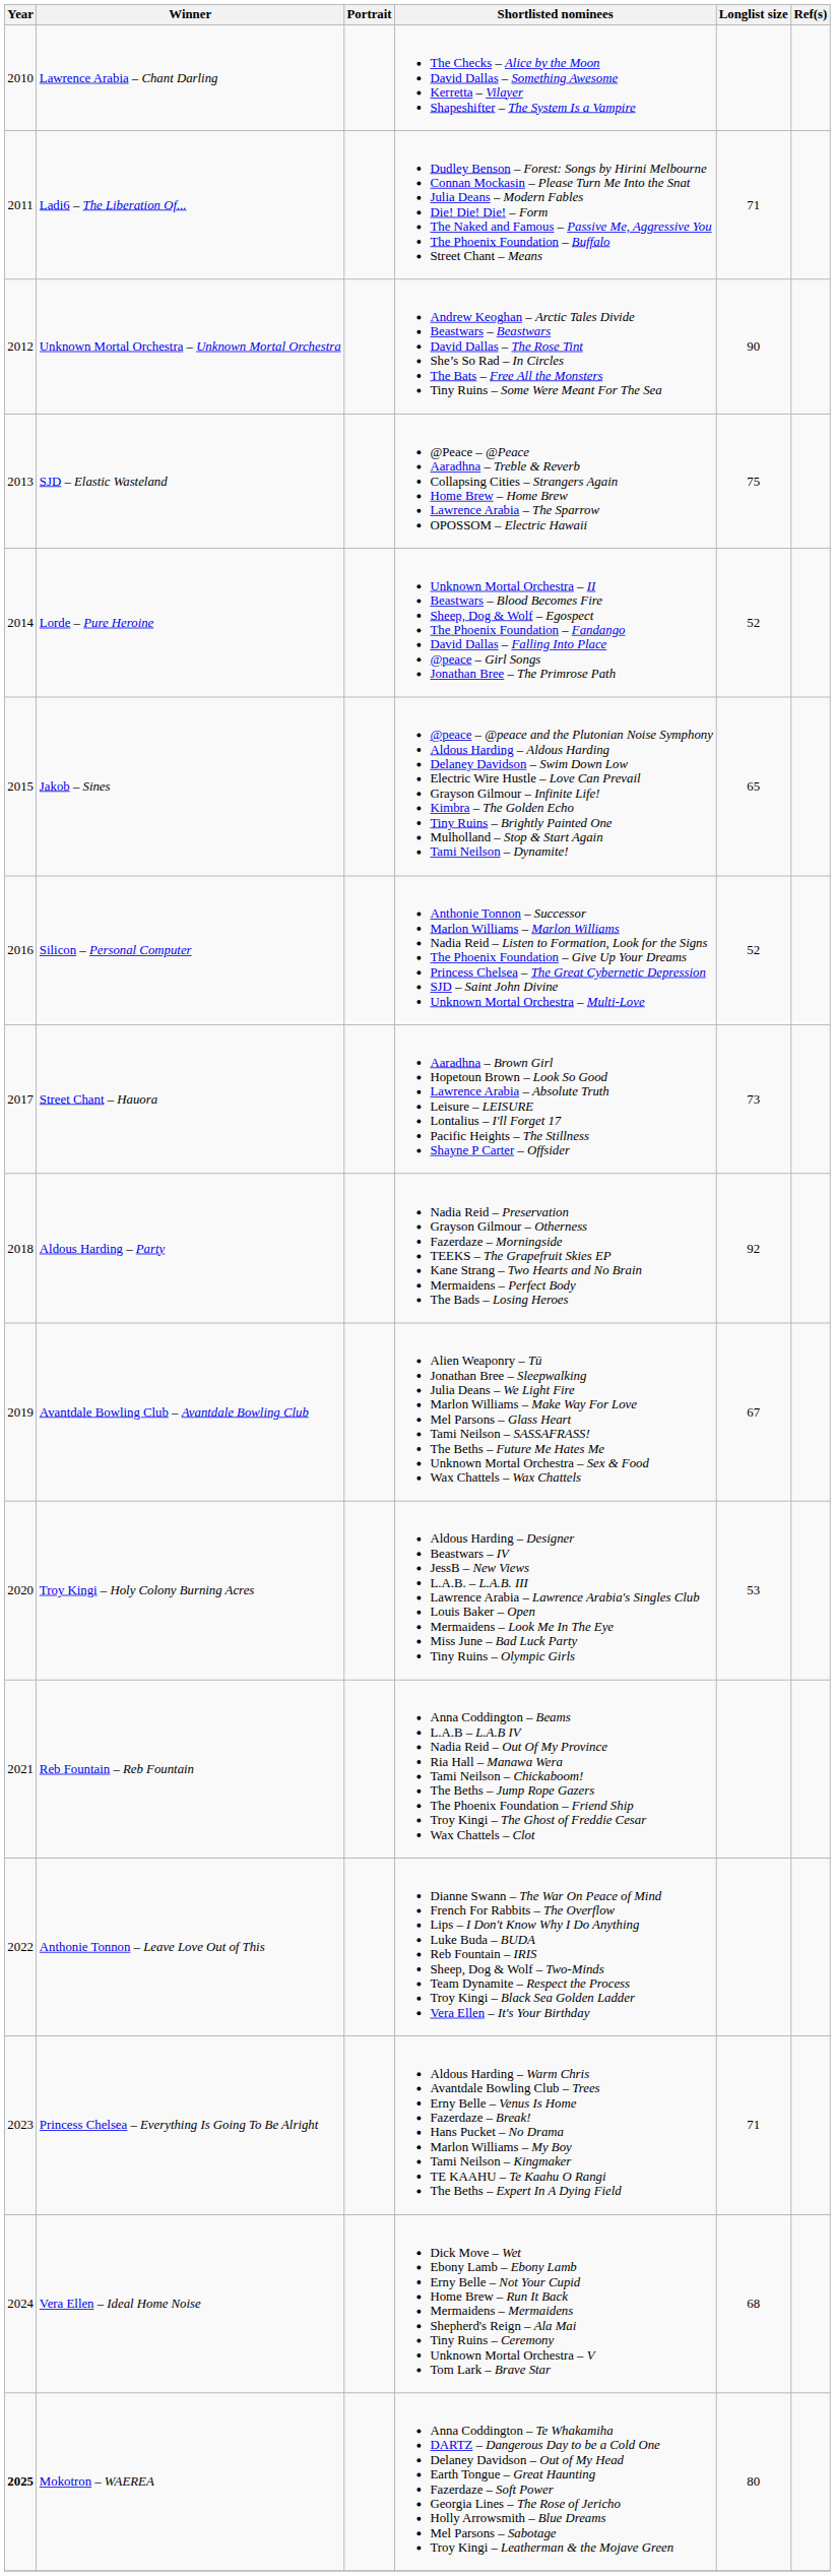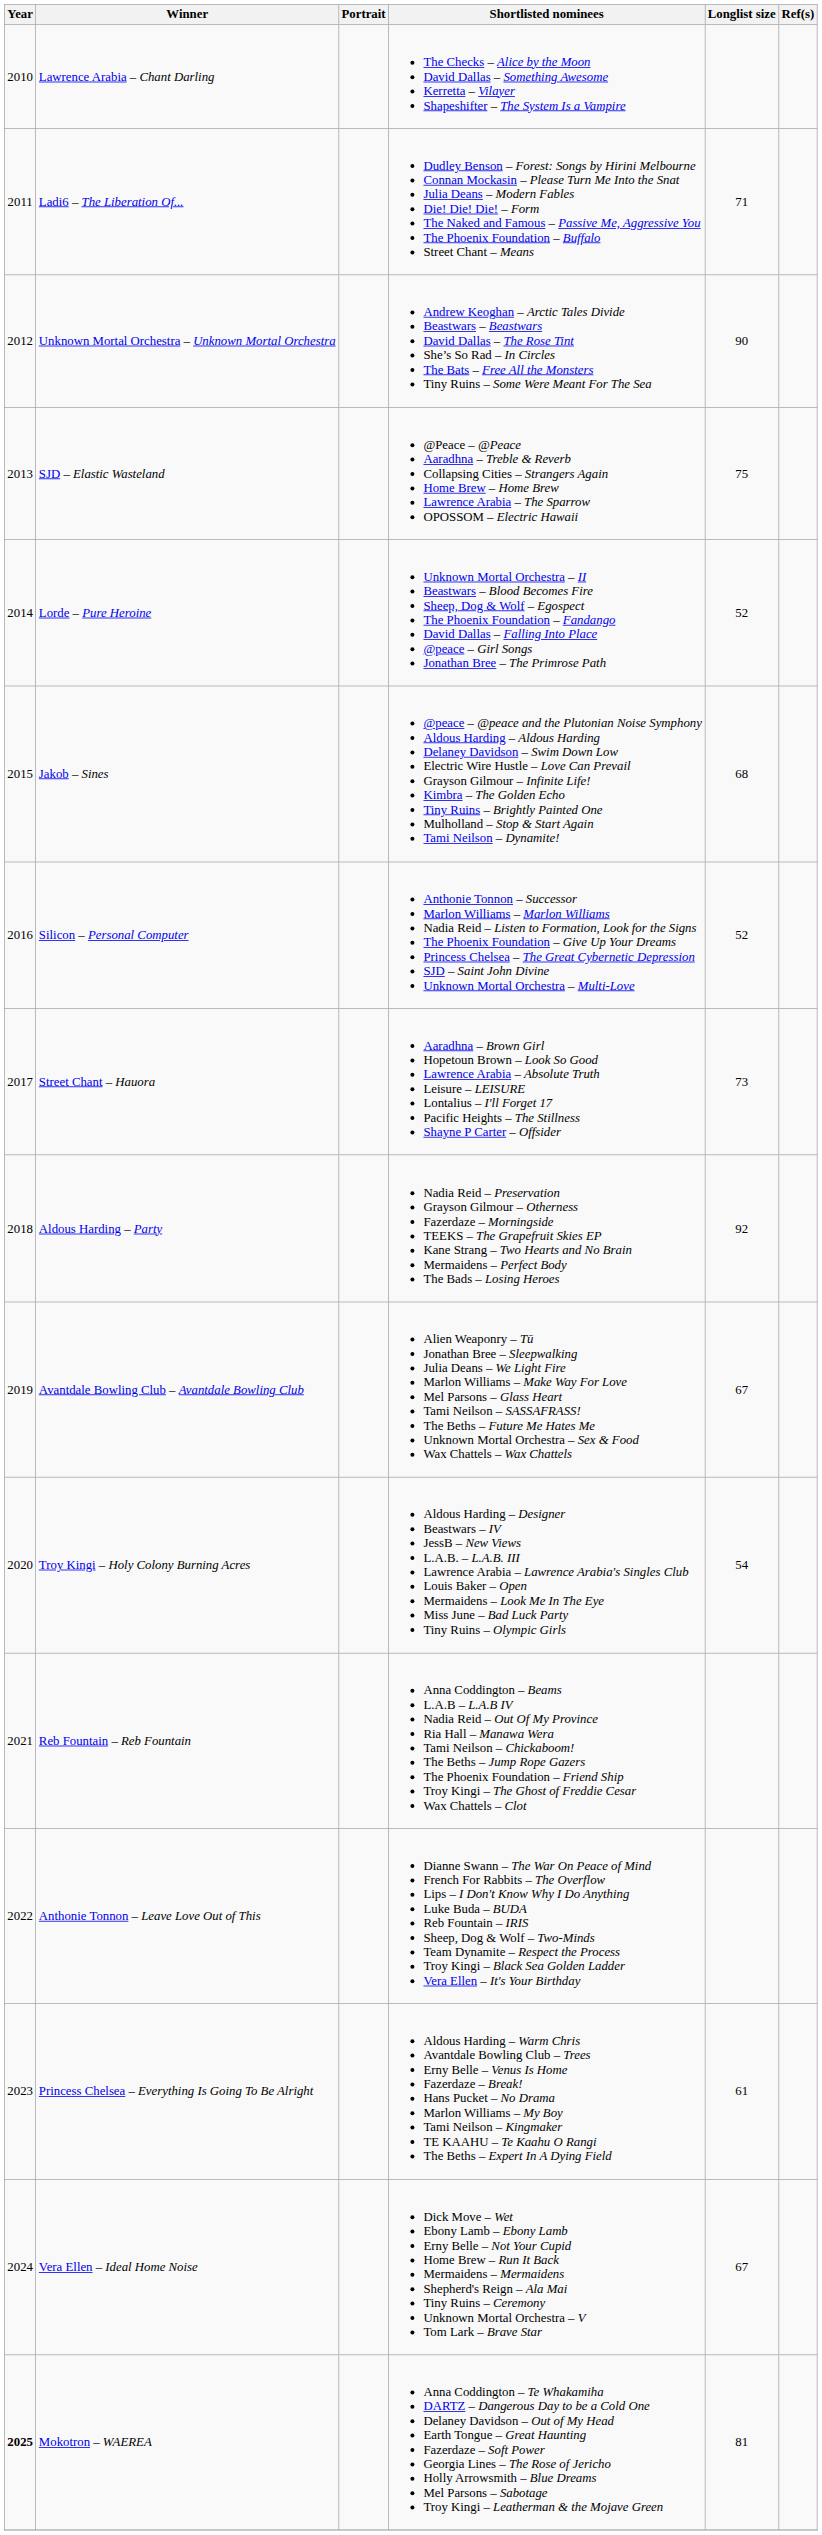Jakob – Sines | Longlist size: 65 -> 68
Troy Kingi – Holy Colony Burning Acres | Longlist size: 53 -> 54
Princess Chelsea – Everything Is Going To Be Alright | Longlist size: 71 -> 61
Vera Ellen – Ideal Home Noise | Longlist size: 68 -> 67
Mokotron – WAEREA | Longlist size: 80 -> 81
